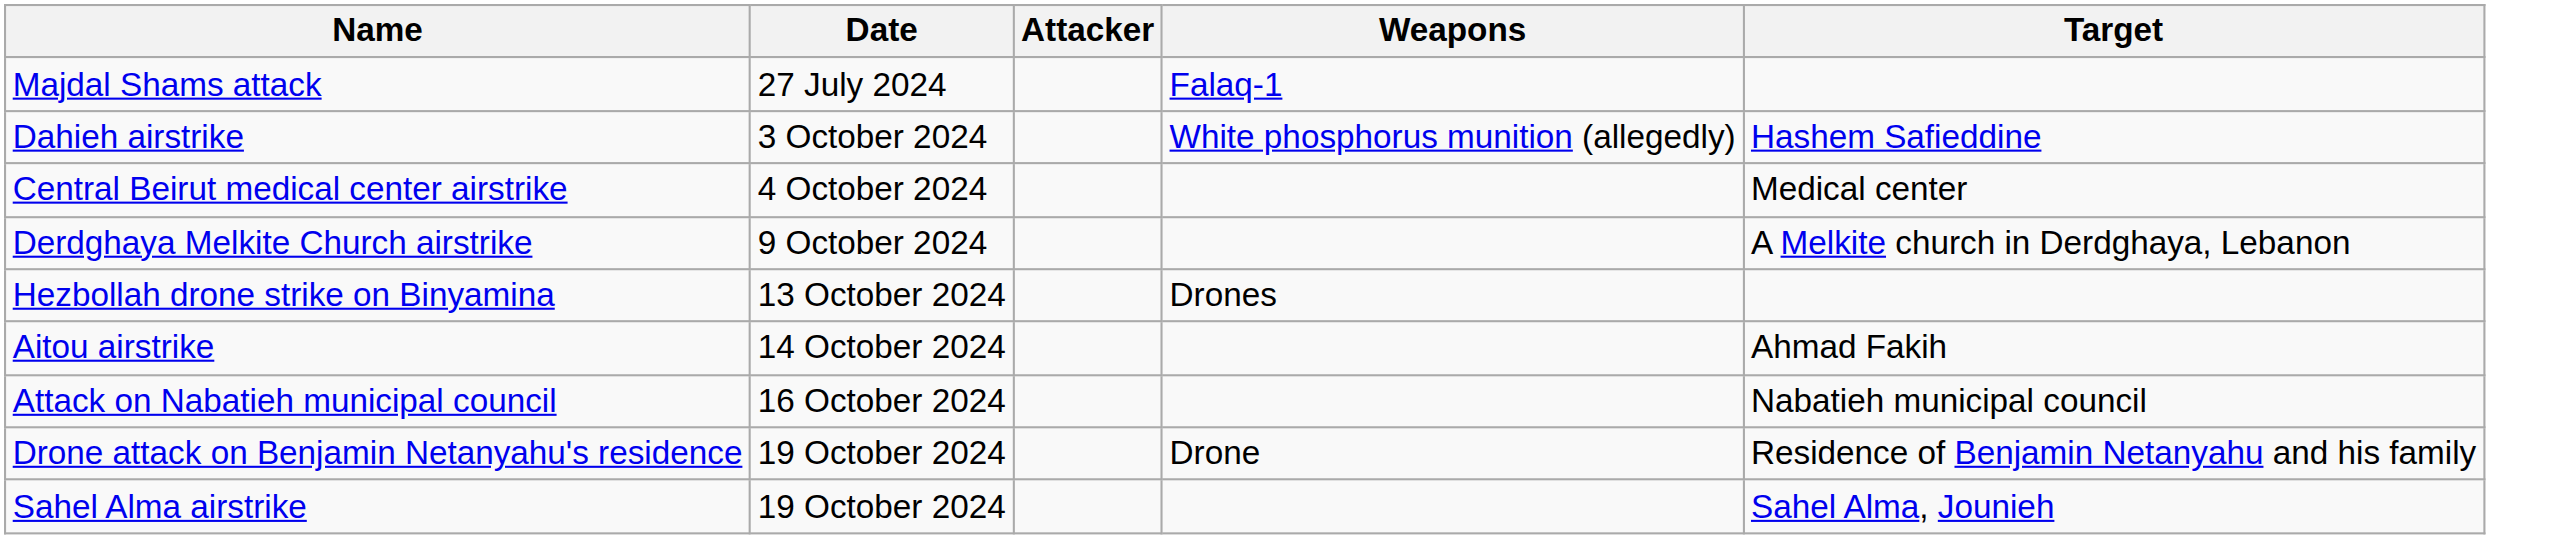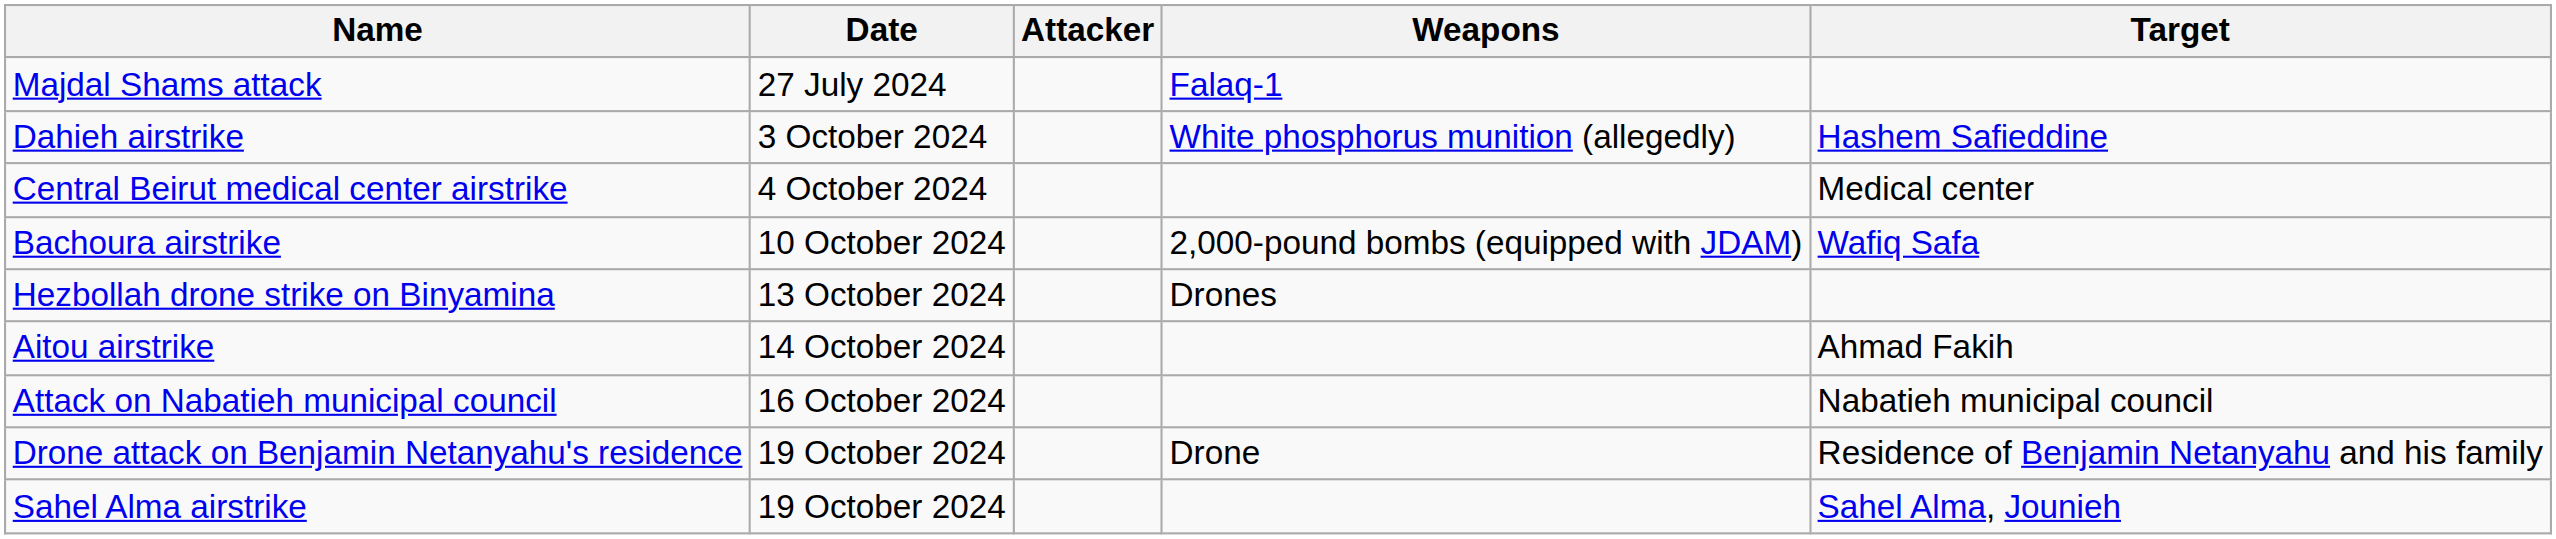- row: Derdghaya Melkite Church airstrike | 9 October 2024 | A Melkite church in Derdghaya, Lebanon
+ row: Bachoura airstrike | 10 October 2024 | 2,000-pound bombs (equipped with JDAM) | Wafiq Safa
